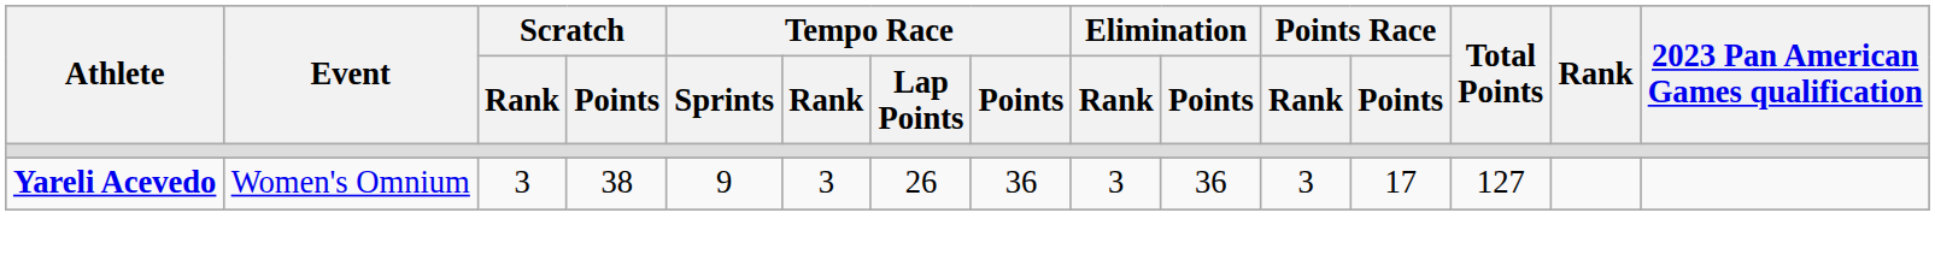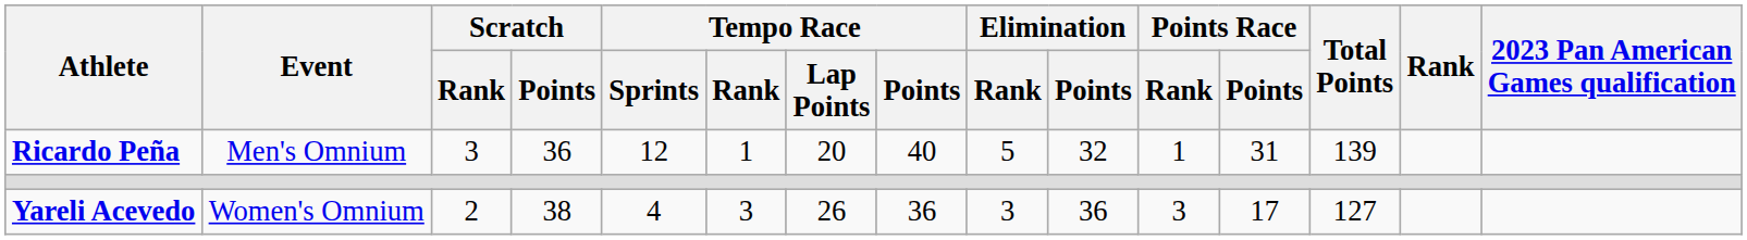+ row: Ricardo Peña | Men's Omnium | 3 | 36 | 12 | 1 | 20 | 40 | 5 | 32 | 1 | 31 | 139
Yareli Acevedo | Scratch / Rank: 3 -> 2
Yareli Acevedo | Tempo Race / Sprints: 9 -> 4
